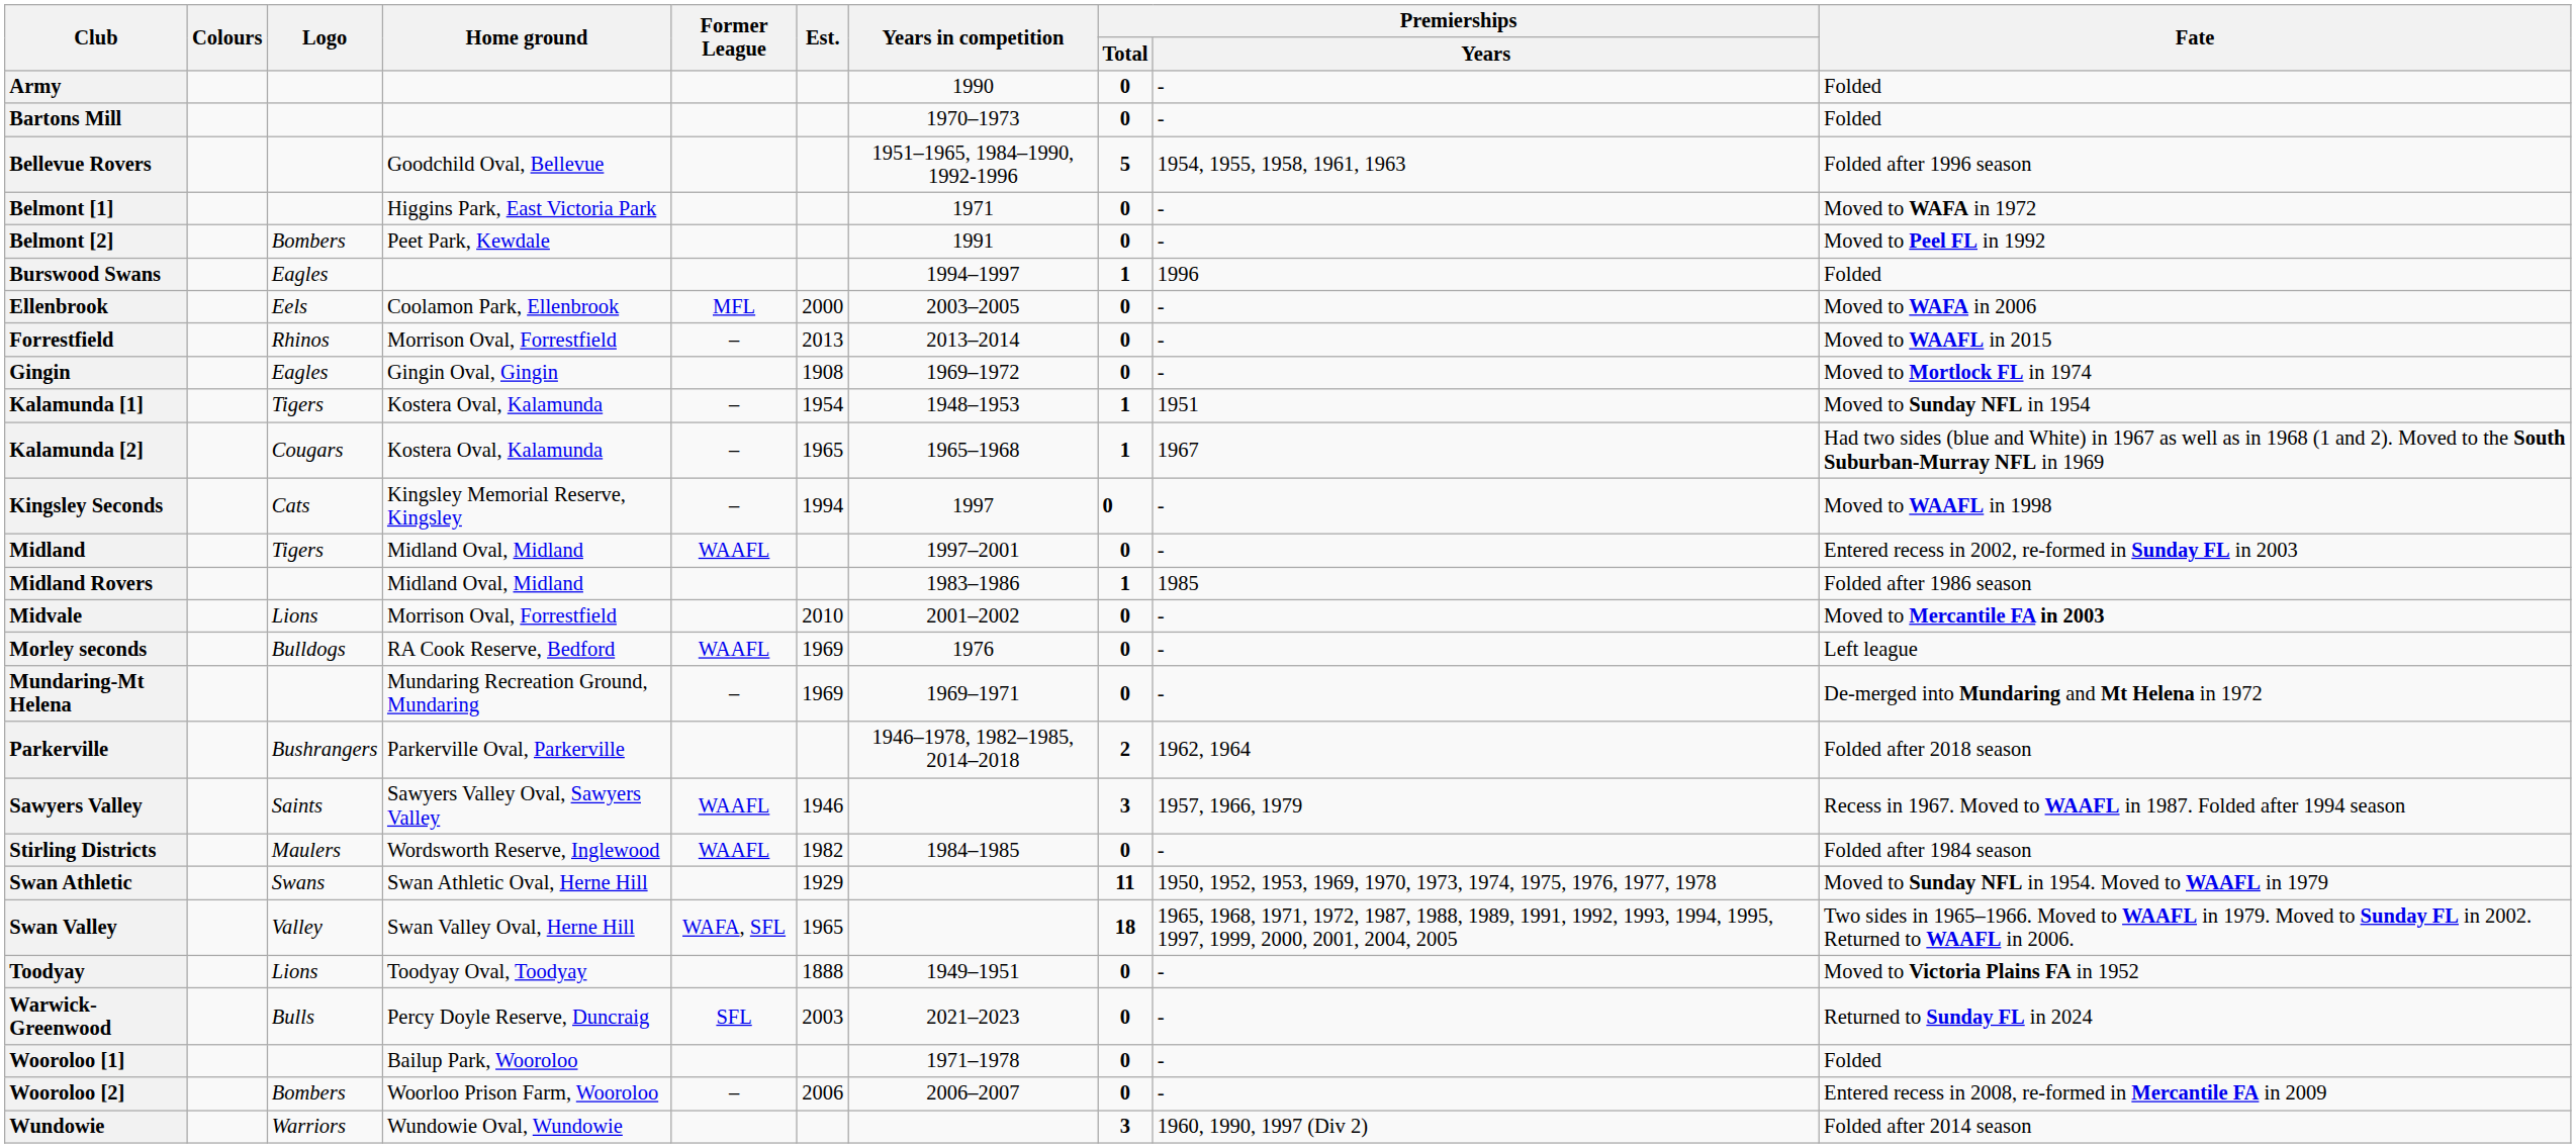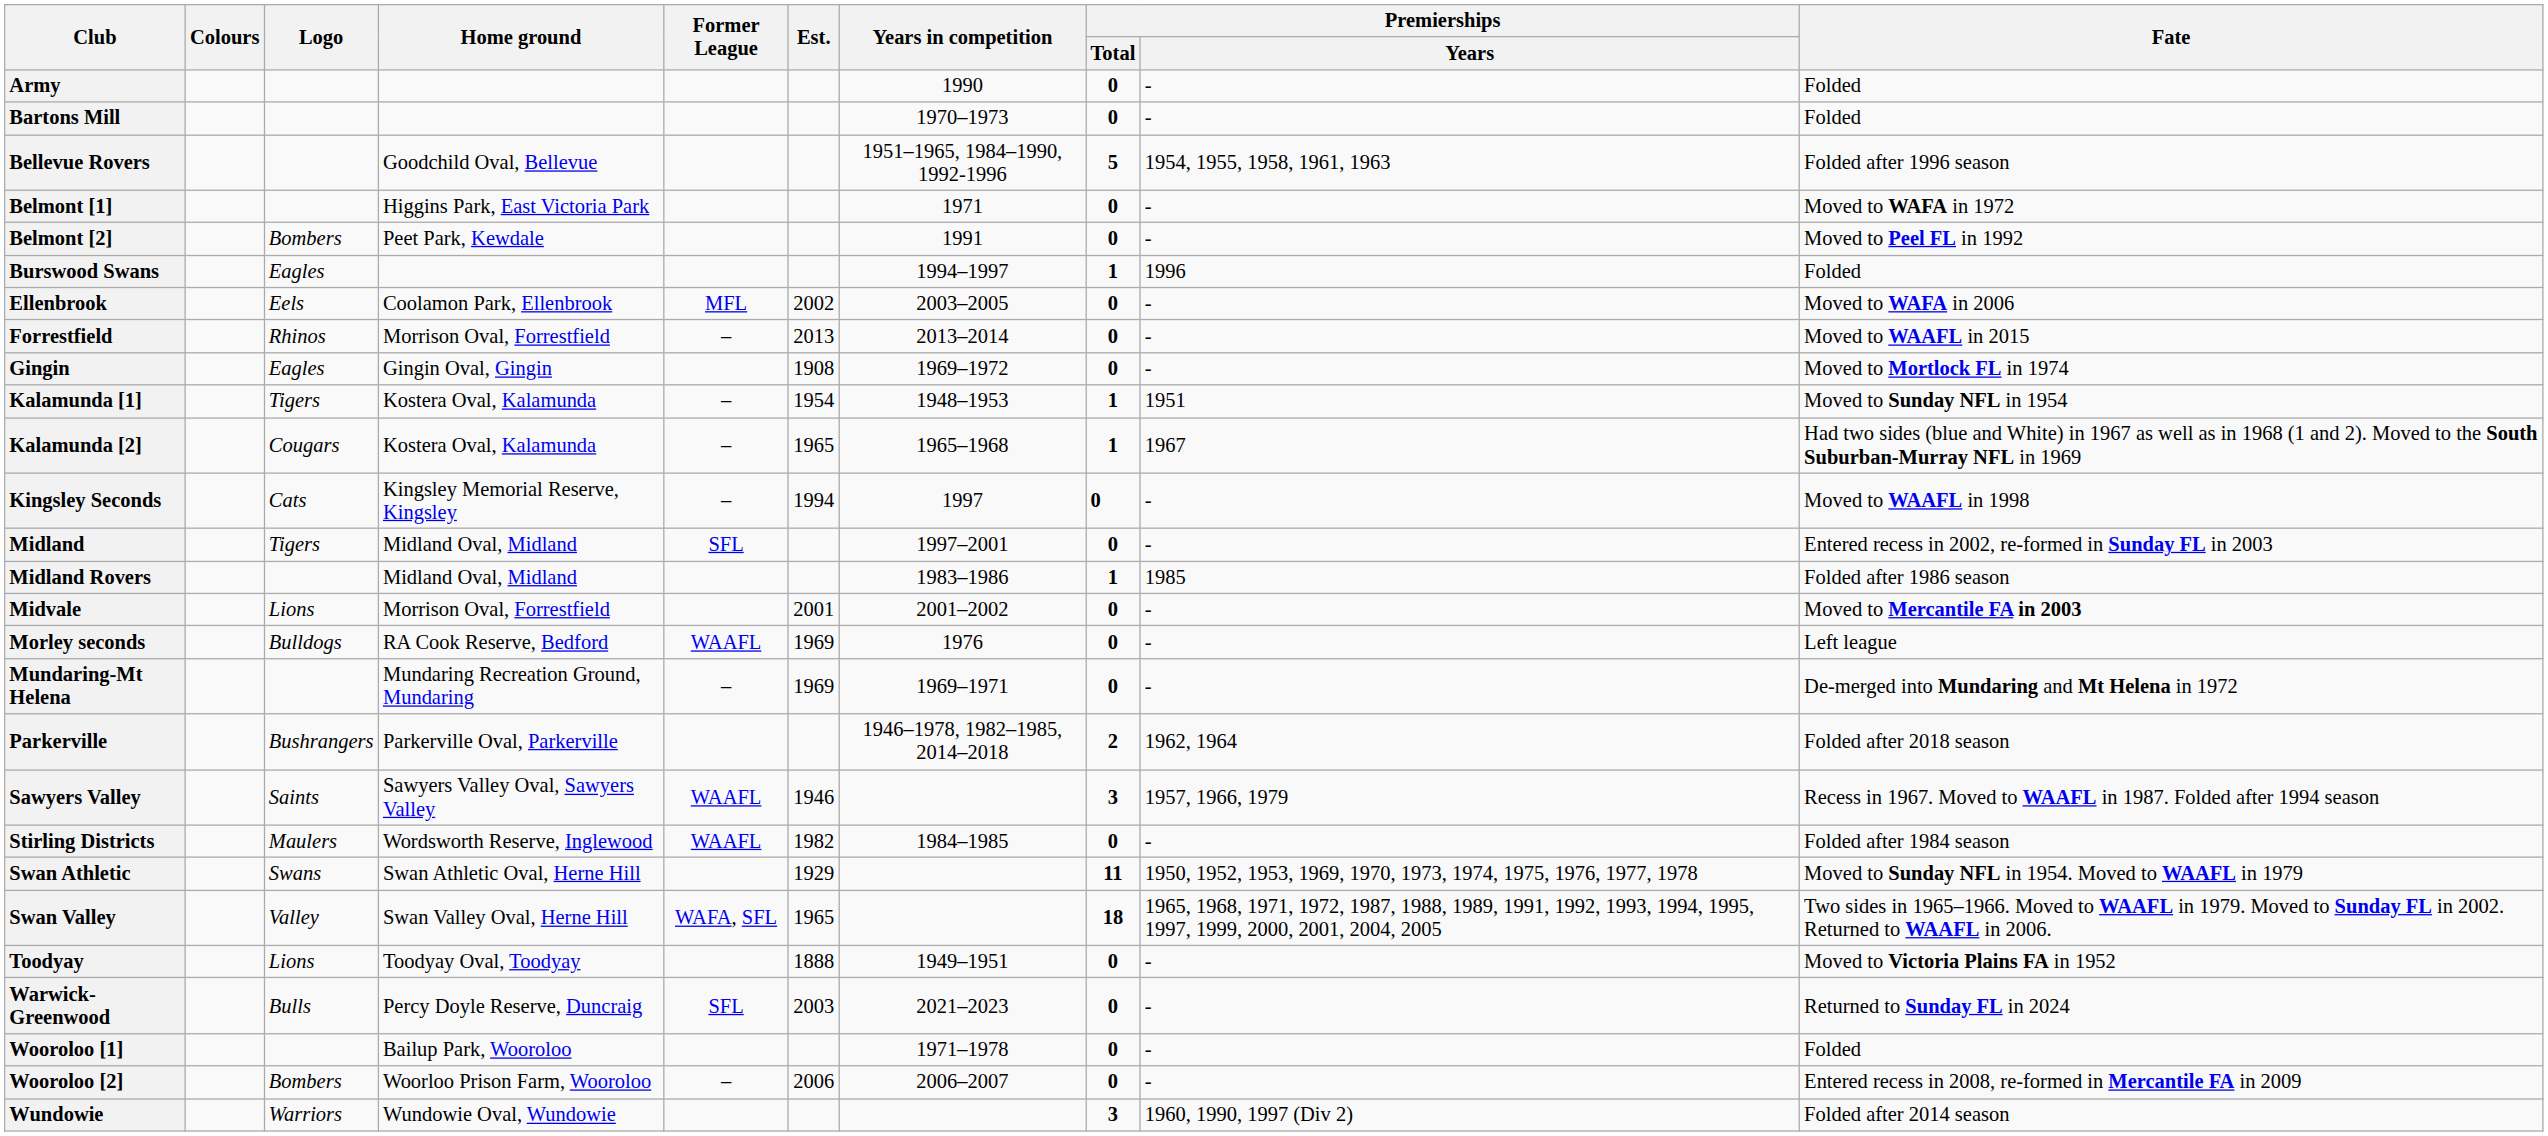Ellenbrook | Est.: 2000 -> 2002
Midland | Former League: WAAFL -> SFL
Midvale | Est.: 2010 -> 2001
